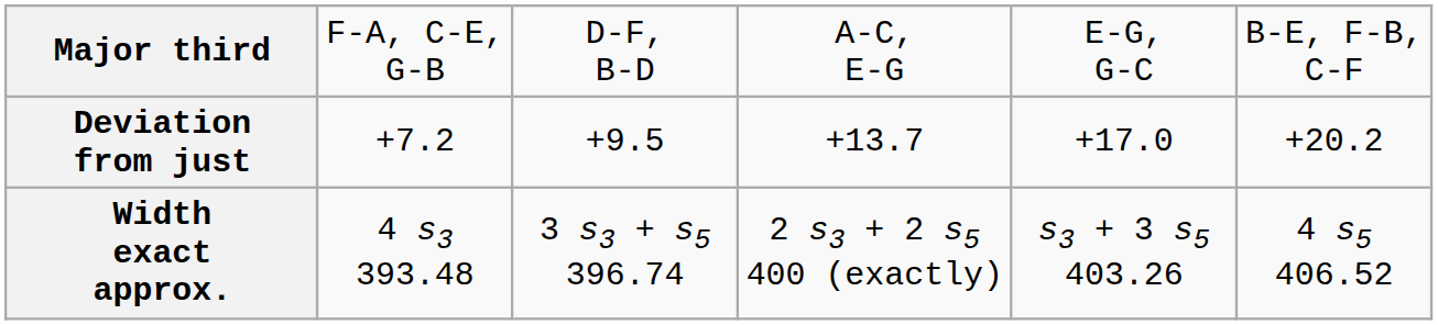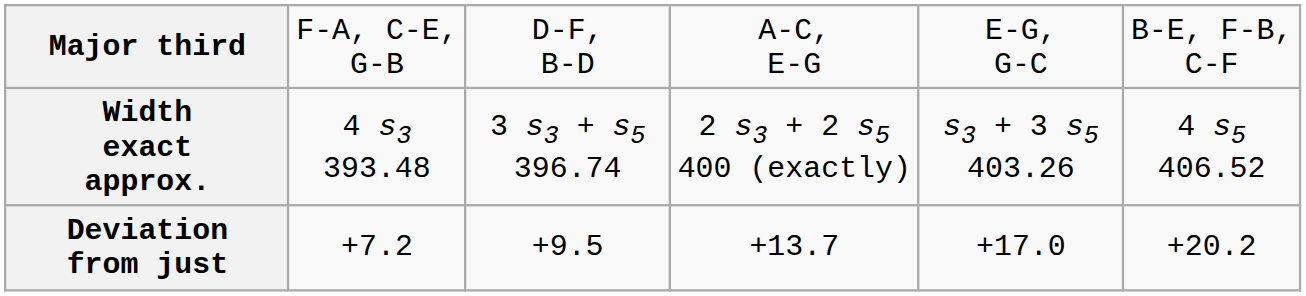rows swapped: Width exact approx. <-> Deviation from just
